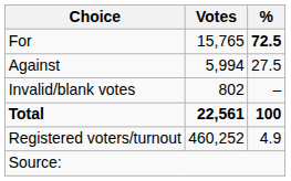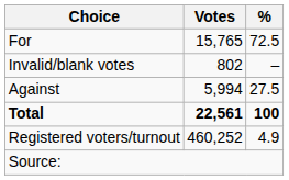For | %: bold -> normal
rows swapped: Against <-> Invalid/blank votes
